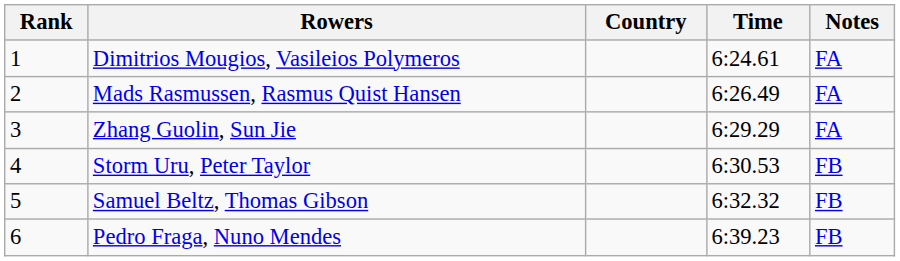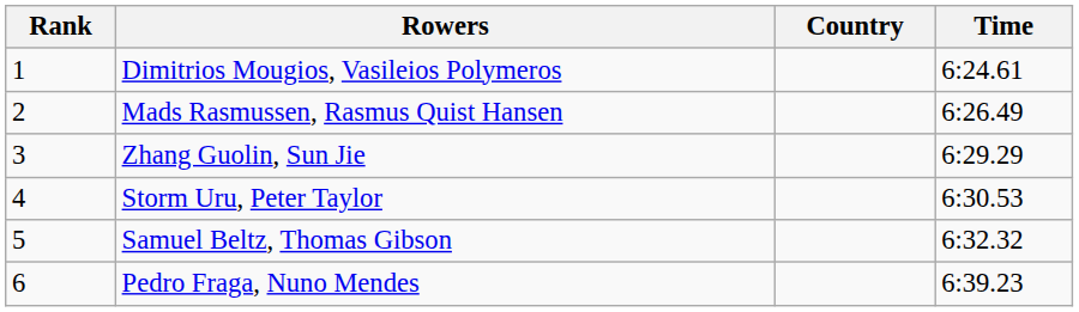- column: Notes | FA | FA | FA | FB | FB | FB
